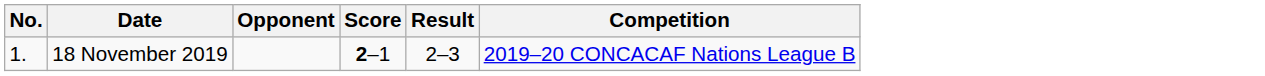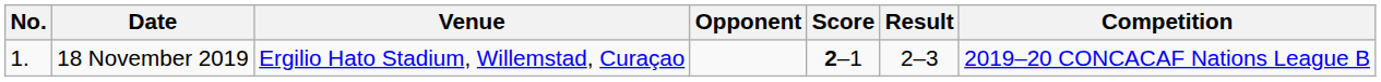+ column: Venue | Ergilio Hato Stadium, Willemstad, Curaçao
